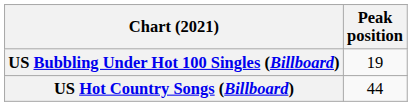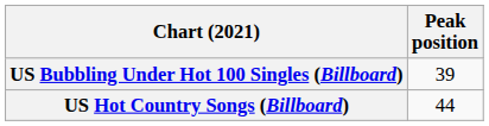US Bubbling Under Hot 100 Singles (Billboard) | Peak position: 19 -> 39
